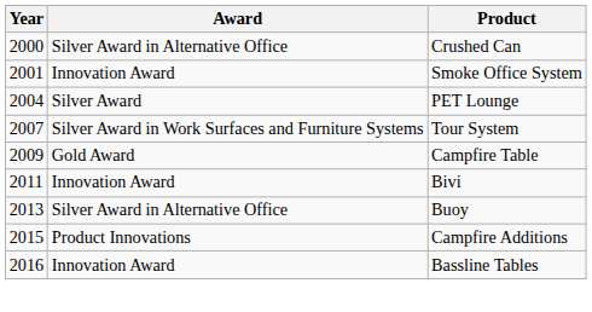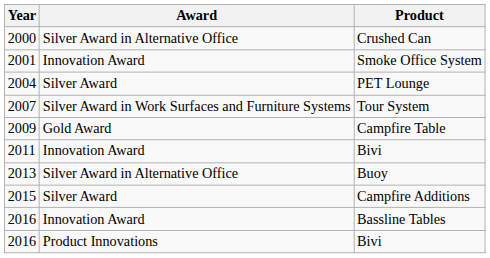Campfire Additions | Award: Product Innovations -> Silver Award
+ row: 2016 | Product Innovations | Bivi
